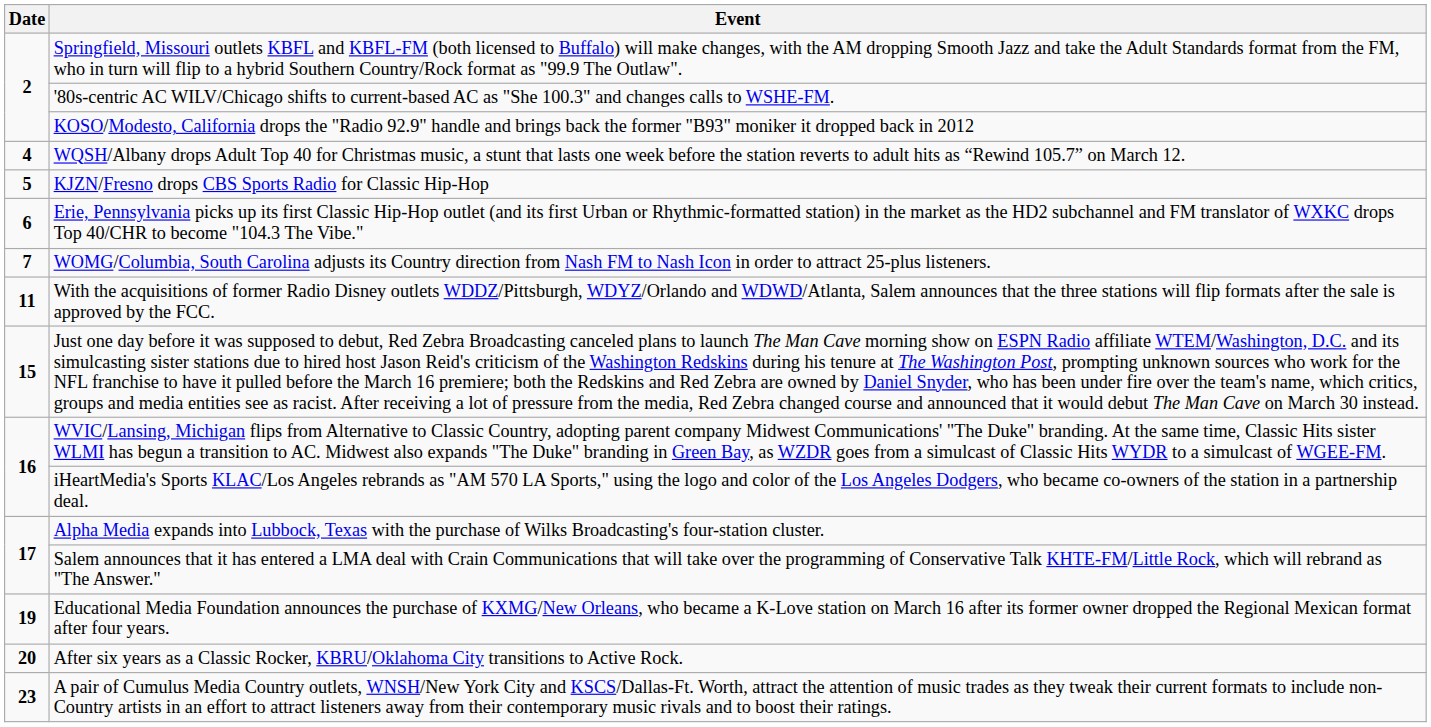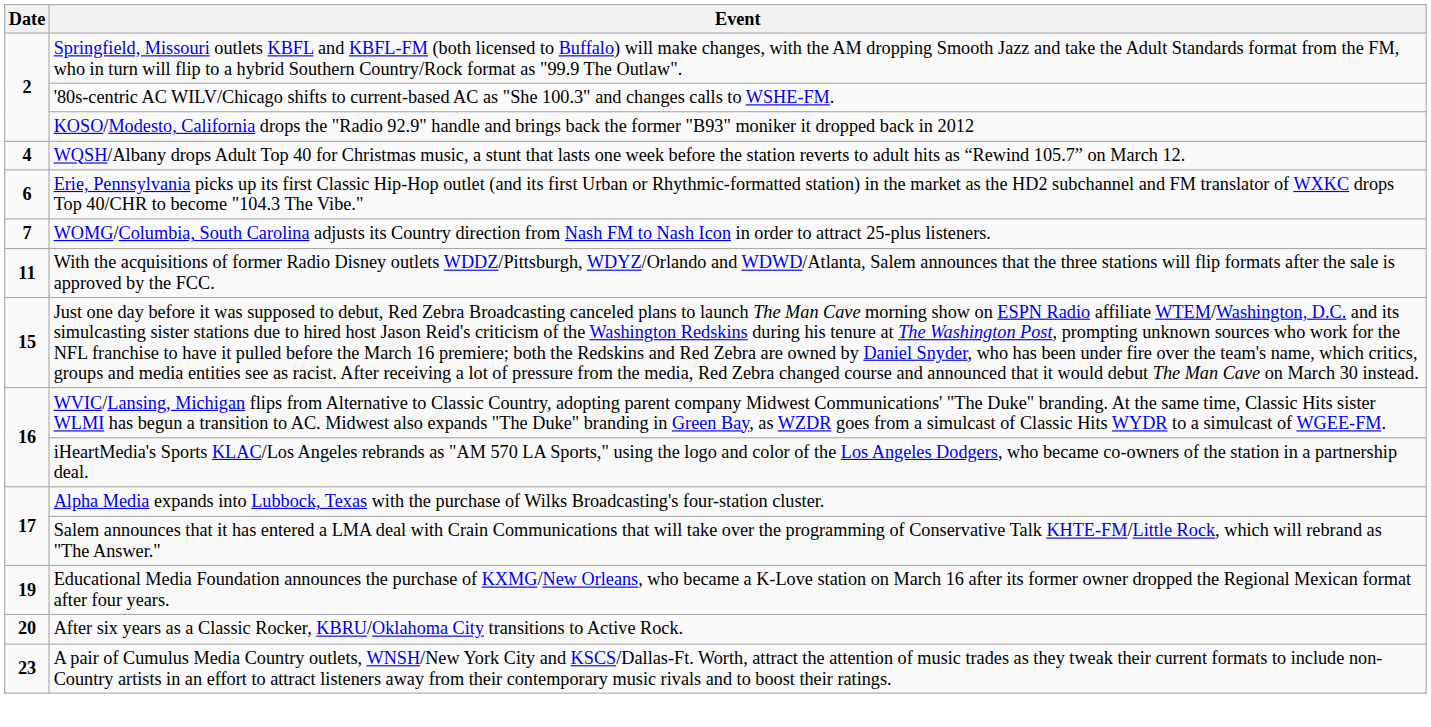- row: 5 | KJZN/Fresno drops CBS Sports Radio for Classic Hip-Hop
